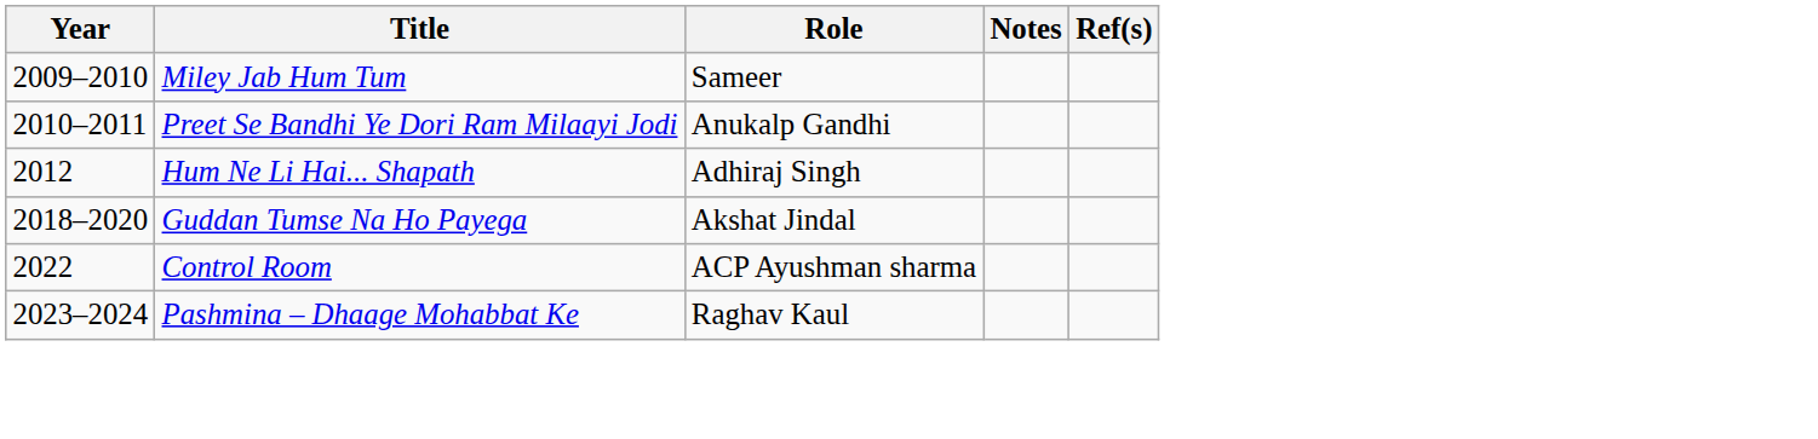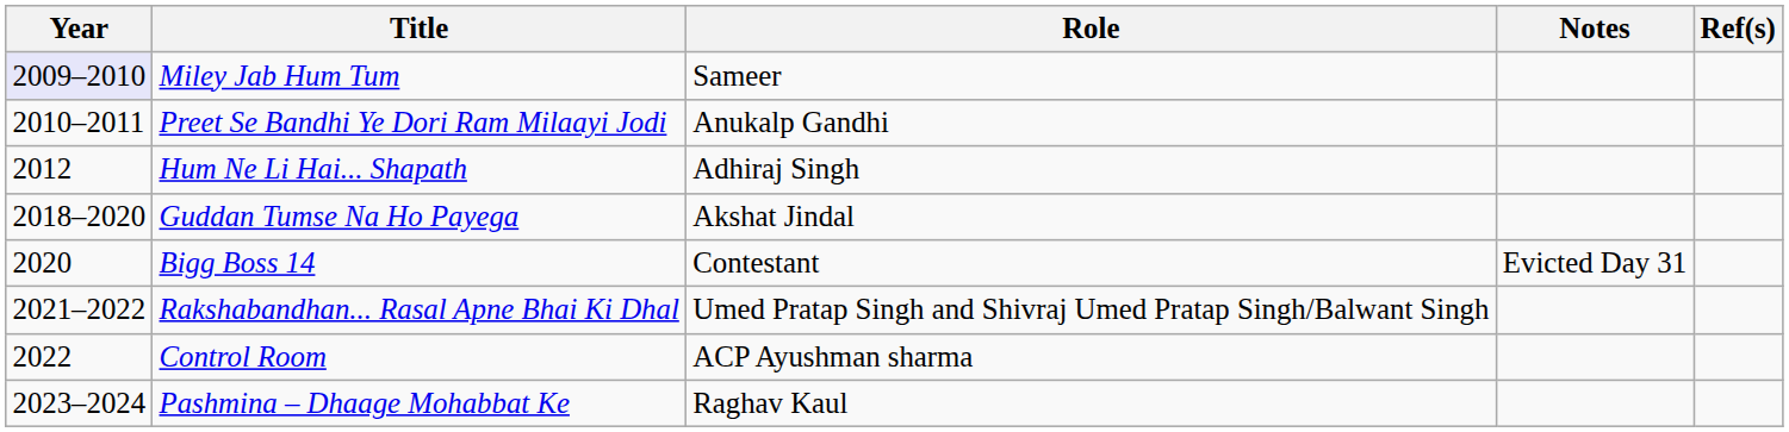Miley Jab Hum Tum | Year: no background -> lavender background
+ row: 2020 | Bigg Boss 14 | Contestant | Evicted Day 31
+ row: 2021–2022 | Rakshabandhan... Rasal Apne Bhai Ki Dhal | Umed Pratap Singh and Shivraj Umed Pratap Singh/Balwant Singh
